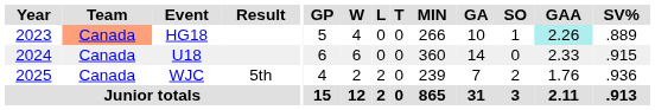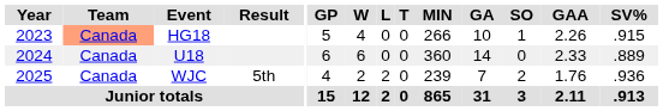HG18 | GAA: paleturquoise background -> no background
HG18 | SV%: .889 -> .915
U18 | SV%: .915 -> .889
